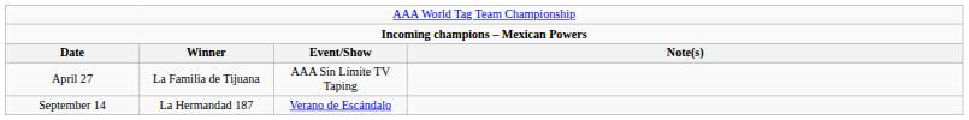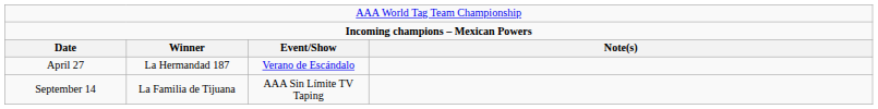April 27 | column 2: La Familia de Tijuana -> La Hermandad 187
April 27 | column 3: AAA Sin Límite TV Taping -> Verano de Escándalo
September 14 | column 2: La Hermandad 187 -> La Familia de Tijuana
September 14 | column 3: Verano de Escándalo -> AAA Sin Límite TV Taping
